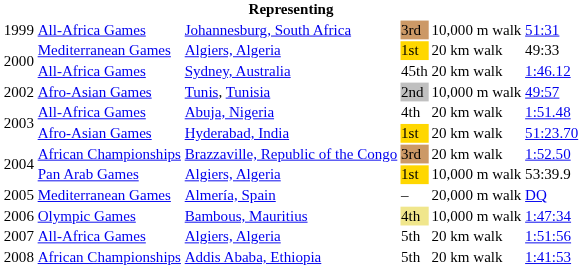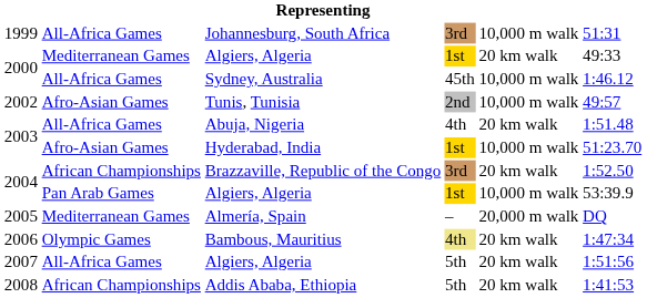Sydney, Australia | column 5: 20 km walk -> 10,000 m walk
Hyderabad, India | column 5: 20 km walk -> 10,000 m walk
Bambous, Mauritius | column 5: 10,000 m walk -> 20 km walk
